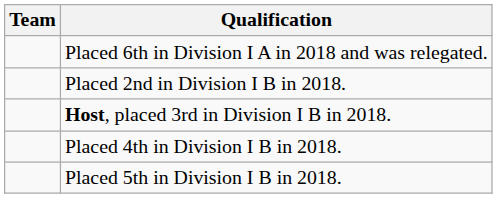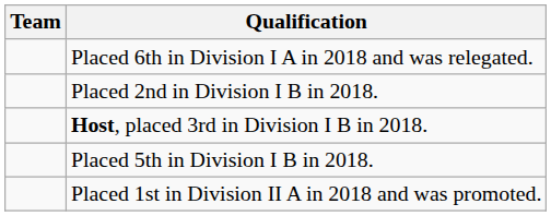- row: Placed 4th in Division I B in 2018.
+ row: Placed 1st in Division II A in 2018 and was promoted.
